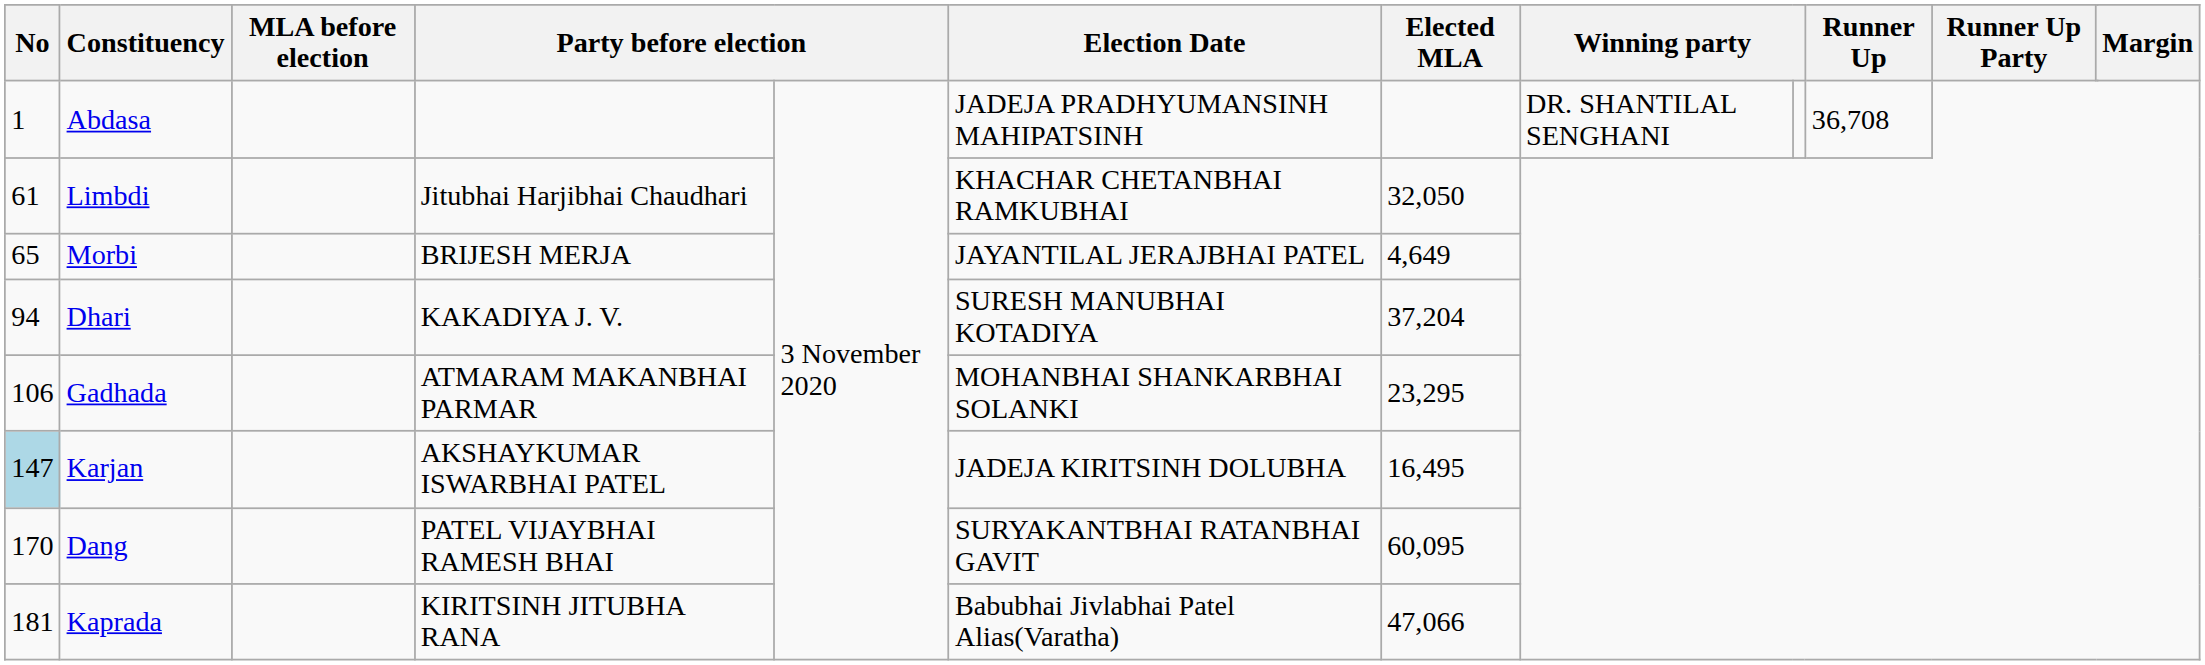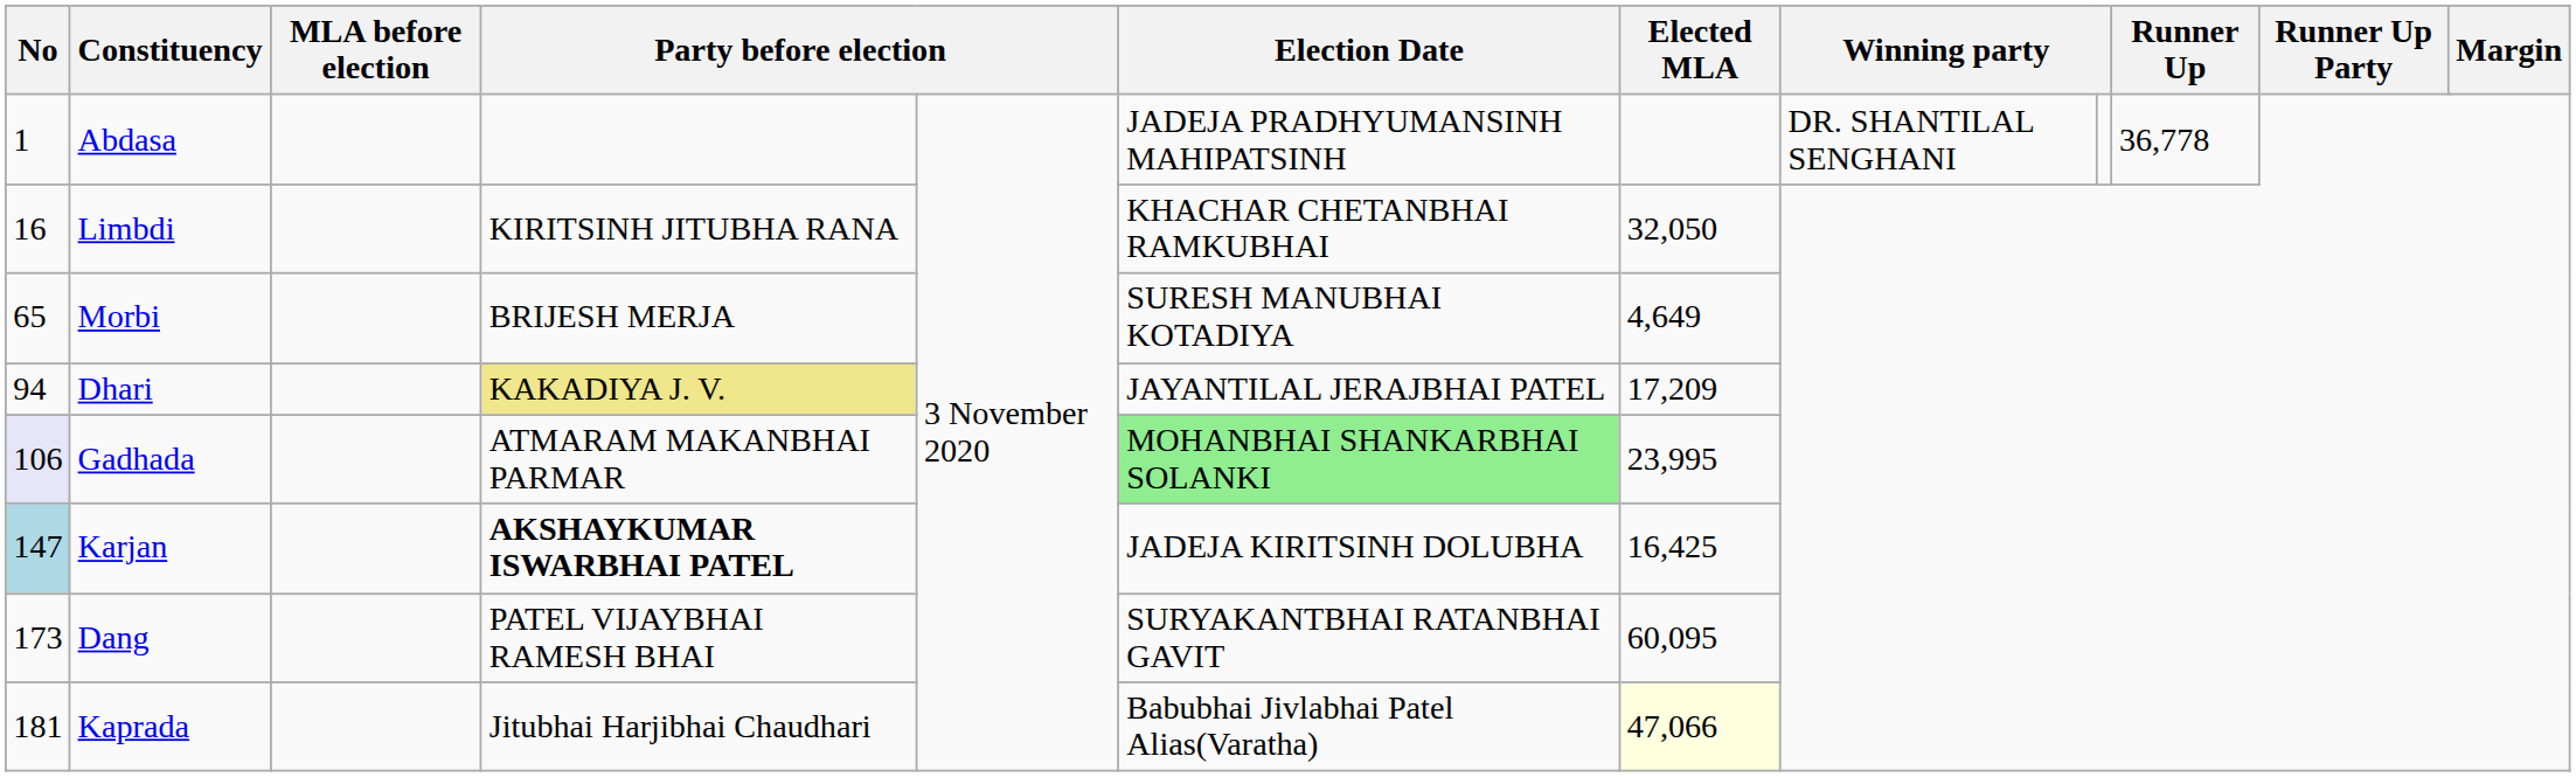Abdasa | Runner Up: 36,708 -> 36,778
Limbdi | No: 61 -> 16
Limbdi | column 4: Jitubhai Harjibhai Chaudhari -> KIRITSINH JITUBHA RANA
Morbi | Election Date: JAYANTILAL JERAJBHAI PATEL -> SURESH MANUBHAI KOTADIYA
Dhari | column 4: no background -> khaki background
Dhari | Election Date: SURESH MANUBHAI KOTADIYA -> JAYANTILAL JERAJBHAI PATEL
Dhari | Elected MLA: 37,204 -> 17,209
Gadhada | No: no background -> lavender background
Gadhada | Election Date: no background -> lightgreen background
Gadhada | Elected MLA: 23,295 -> 23,995
Karjan | column 4: normal -> bold
Karjan | Elected MLA: 16,495 -> 16,425
Dang | No: 170 -> 173
Kaprada | column 4: KIRITSINH JITUBHA RANA -> Jitubhai Harjibhai Chaudhari
Kaprada | Elected MLA: no background -> lightyellow background
